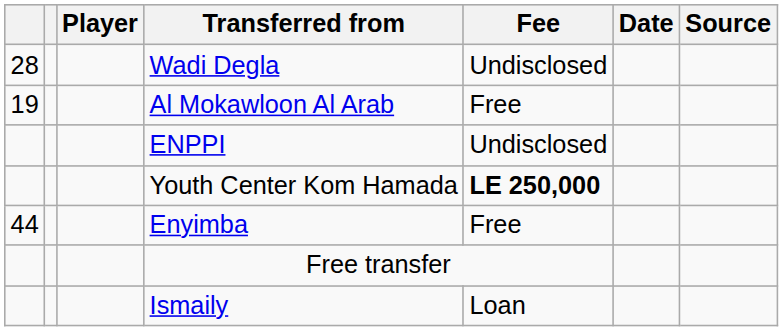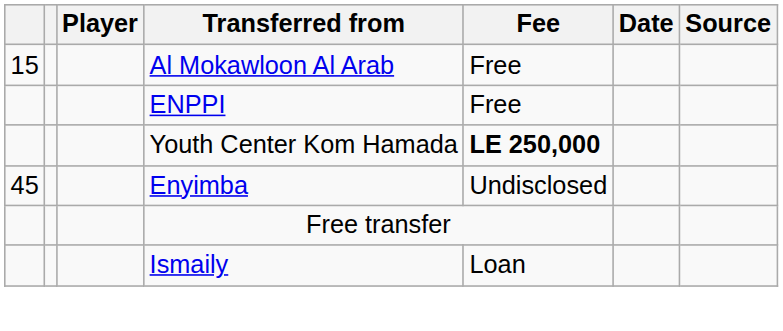- row: 28 | Wadi Degla | Undisclosed
Al Mokawloon Al Arab | column 1: 19 -> 15
ENPPI | Fee: Undisclosed -> Free
Enyimba | column 1: 44 -> 45
Enyimba | Fee: Free -> Undisclosed
